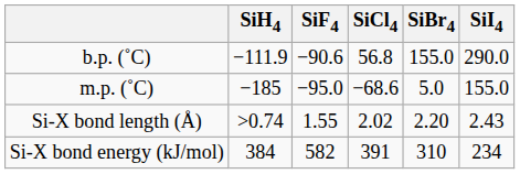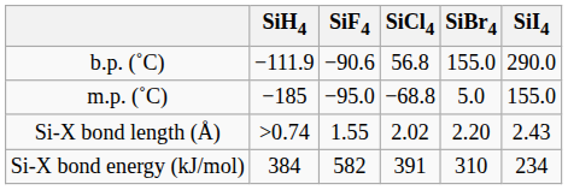m.p. (˚C) | SiCl4: −68.6 -> −68.8
